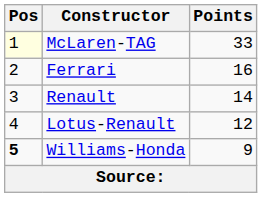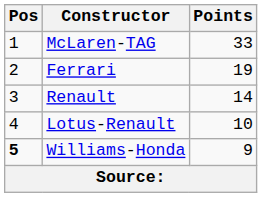McLaren-TAG | Pos: lightyellow background -> no background
Ferrari | Points: 16 -> 19
Lotus-Renault | Points: 12 -> 10
